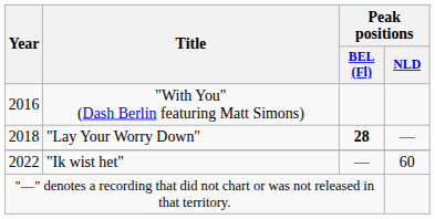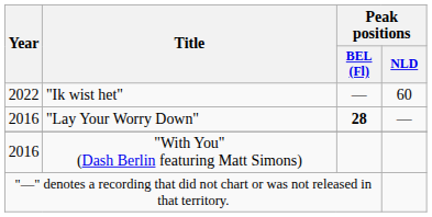rows swapped: "With You" (Dash Berlin featuring Matt Simons) <-> "Ik wist het"
"Lay Your Worry Down" | Year: 2018 -> 2016
